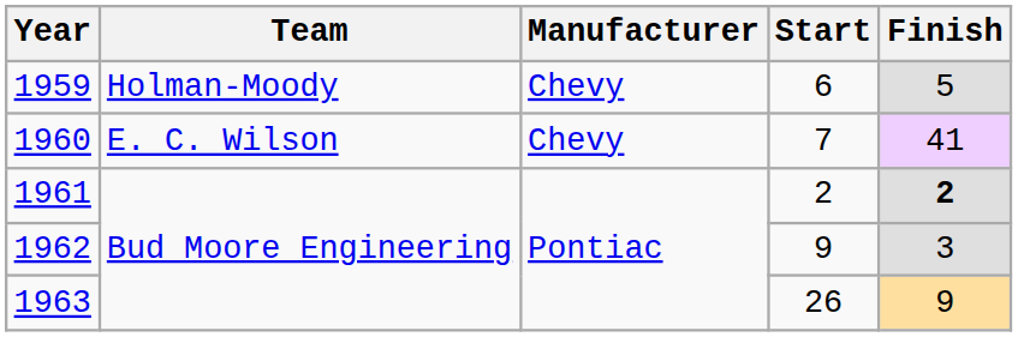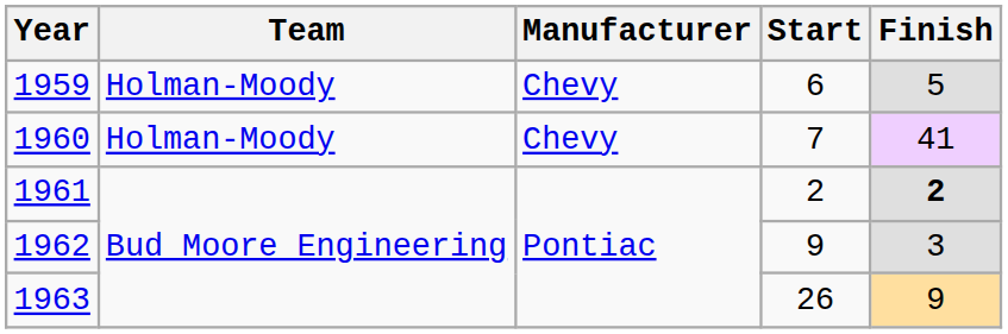1960 | Team: E. C. Wilson -> Holman-Moody
